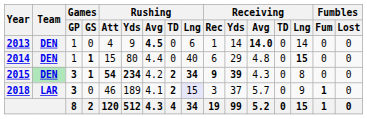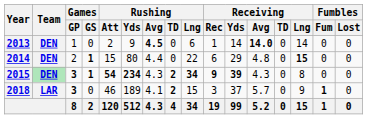2013 | Rushing / Att: 4 -> 2
2014 | Games / GP: 1 -> 2
2014 | Rushing / Lng: 40 -> 22
2015 | Rushing / Avg: 4.2 -> 4.3
2018 | Rushing / Lng: lavender background -> no background
